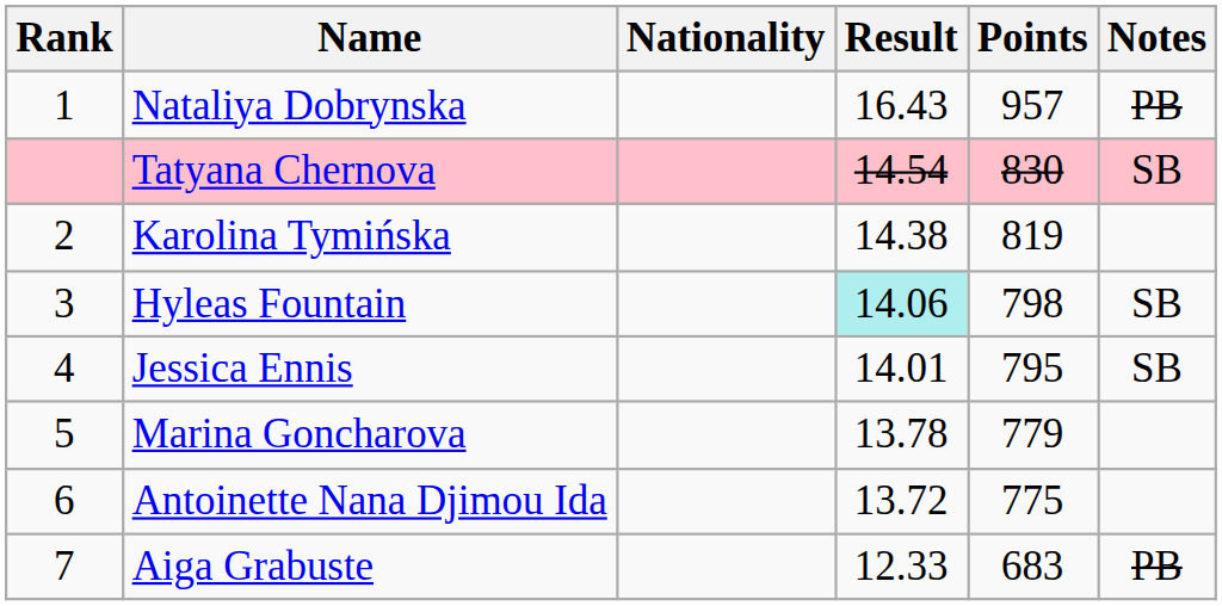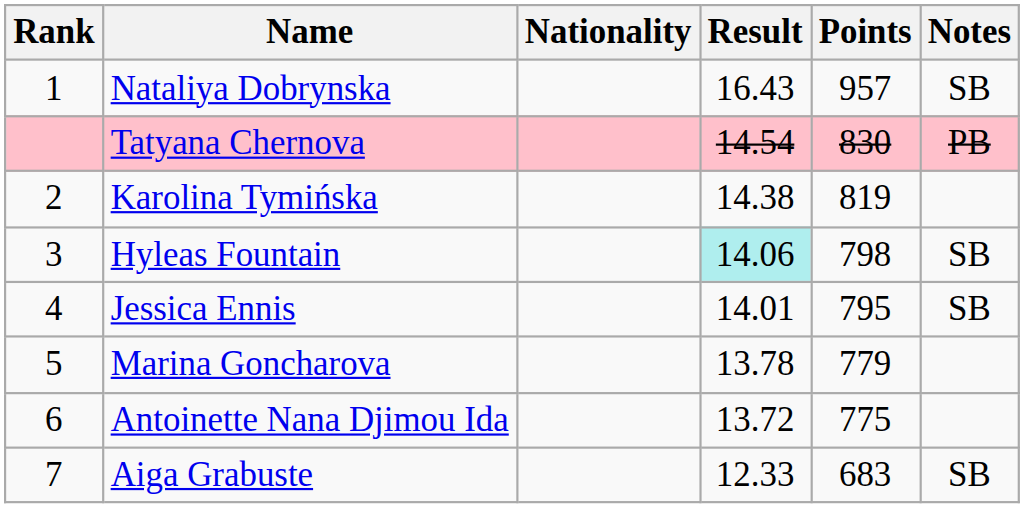Nataliya Dobrynska | Notes: PB -> SB
Tatyana Chernova | Notes: SB -> PB
Aiga Grabuste | Notes: PB -> SB
